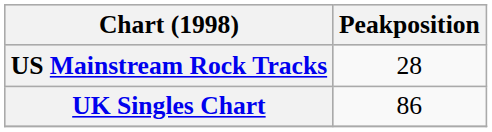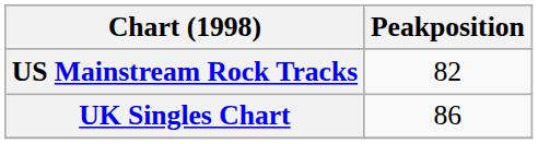US Mainstream Rock Tracks | Peakposition: 28 -> 82
